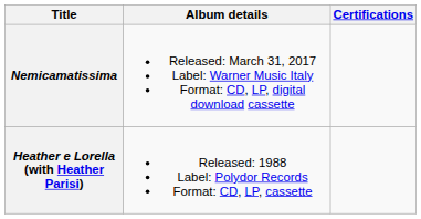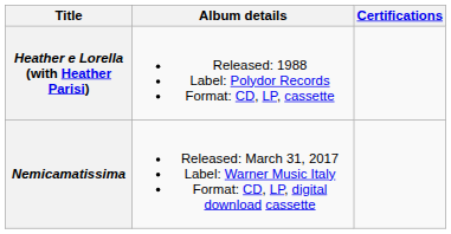rows swapped: Heather e Lorella (with Heather Parisi) <-> Nemicamatissima
